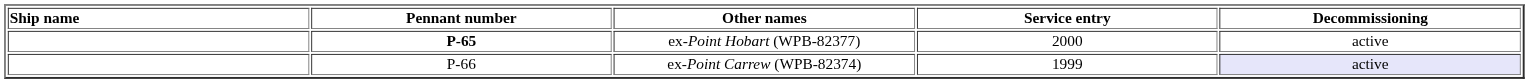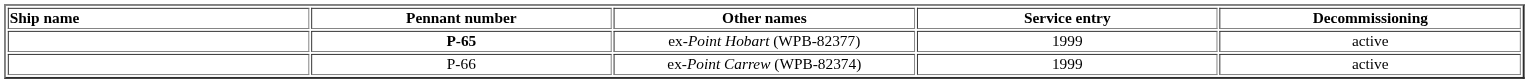ex-Point Hobart (WPB-82377) | Service entry: 2000 -> 1999
ex-Point Carrew (WPB-82374) | Decommissioning: lavender background -> no background
